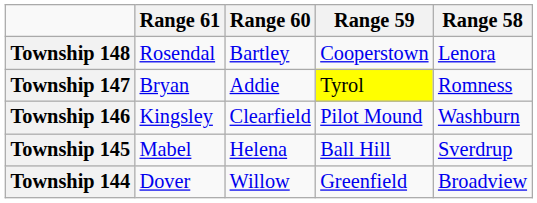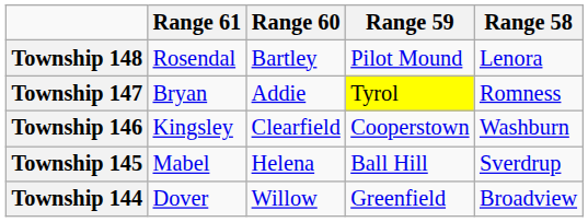Township 148 | Range 59: Cooperstown -> Pilot Mound
Township 146 | Range 59: Pilot Mound -> Cooperstown
